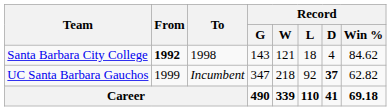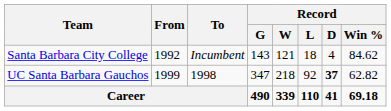Santa Barbara City College | From: bold -> normal
Santa Barbara City College | To: 1998 -> Incumbent
UC Santa Barbara Gauchos | To: Incumbent -> 1998
